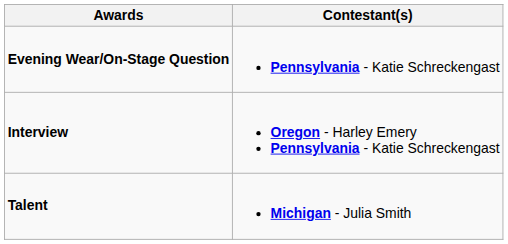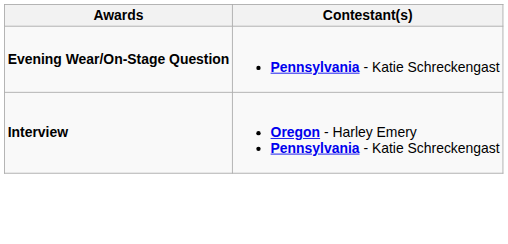- row: Talent | Michigan - Julia Smith
